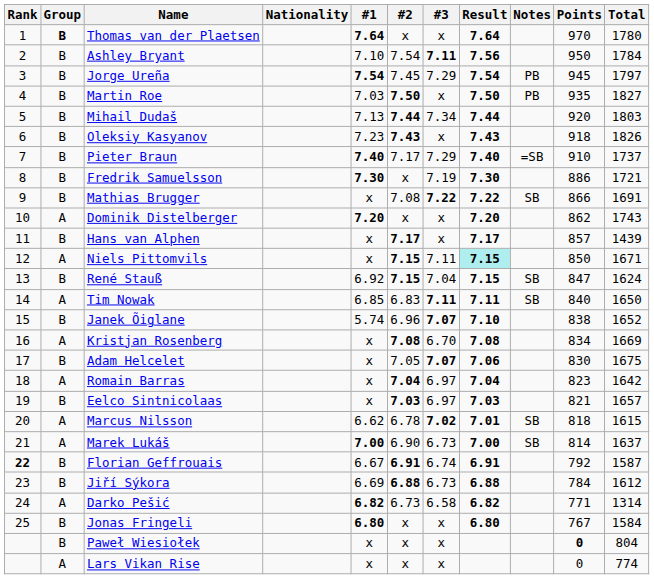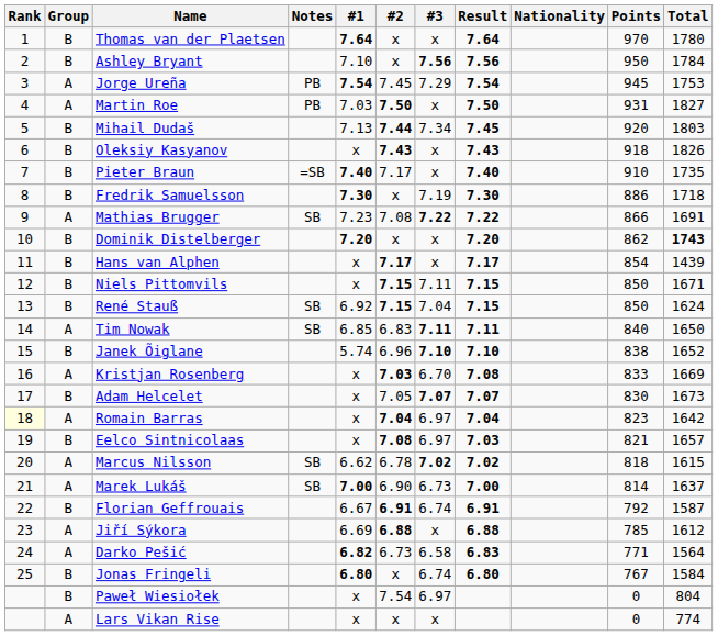columns swapped: Nationality <-> Notes
Thomas van der Plaetsen | Group: bold -> normal
Ashley Bryant | #2: 7.54 -> x
Ashley Bryant | #3: 7.11 -> 7.56
Jorge Ureña | Group: B -> A
Jorge Ureña | Total: 1797 -> 1753
Martin Roe | Group: B -> A
Martin Roe | Points: 935 -> 931
Mihail Dudaš | Result: 7.44 -> 7.45
Oleksiy Kasyanov | #1: 7.23 -> x
Pieter Braun | #3: 7.29 -> x
Pieter Braun | Total: 1737 -> 1735
Fredrik Samuelsson | Total: 1721 -> 1718
Mathias Brugger | Group: B -> A
Mathias Brugger | #1: x -> 7.23
Dominik Distelberger | Group: A -> B
Dominik Distelberger | Total: normal -> bold
Hans van Alphen | Points: 857 -> 854
Niels Pittomvils | Group: A -> B
Niels Pittomvils | Result: paleturquoise background -> no background
René Stauß | Points: 847 -> 850
Janek Õiglane | #3: 7.07 -> 7.10
Kristjan Rosenberg | #2: 7.08 -> 7.03
Kristjan Rosenberg | Points: 834 -> 833
Adam Helcelet | Result: 7.06 -> 7.07
Adam Helcelet | Total: 1675 -> 1673
Romain Barras | Rank: no background -> lightyellow background
Eelco Sintnicolaas | #2: 7.03 -> 7.08
Marcus Nilsson | Result: 7.01 -> 7.02
Florian Geffrouais | Rank: bold -> normal
Jiří Sýkora | Group: B -> A
Jiří Sýkora | #3: 6.73 -> x
Jiří Sýkora | Points: 784 -> 785
Darko Pešić | Result: 6.82 -> 6.83
Darko Pešić | Total: 1314 -> 1564
Jonas Fringeli | #3: x -> 6.74
Paweł Wiesiołek | #2: x -> 7.54
Paweł Wiesiołek | #3: x -> 6.97
Paweł Wiesiołek | Points: bold -> normal
